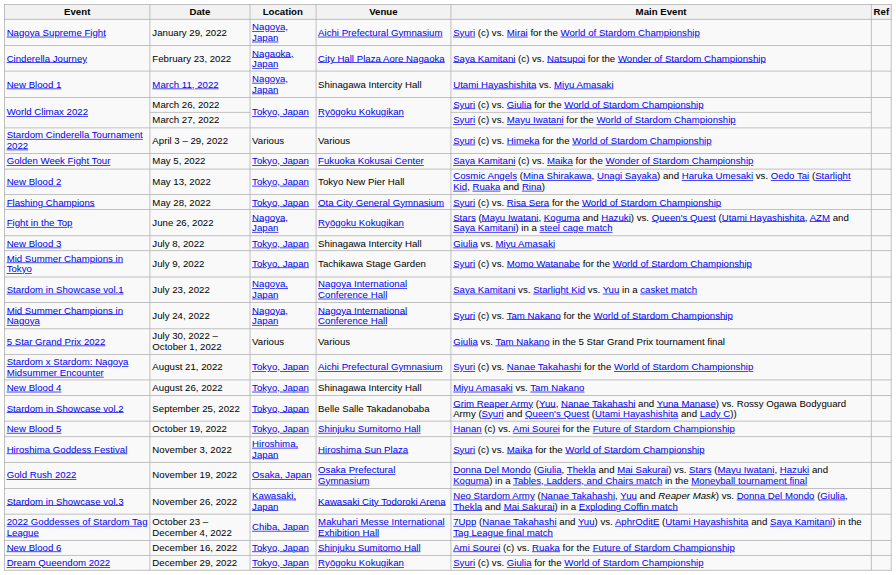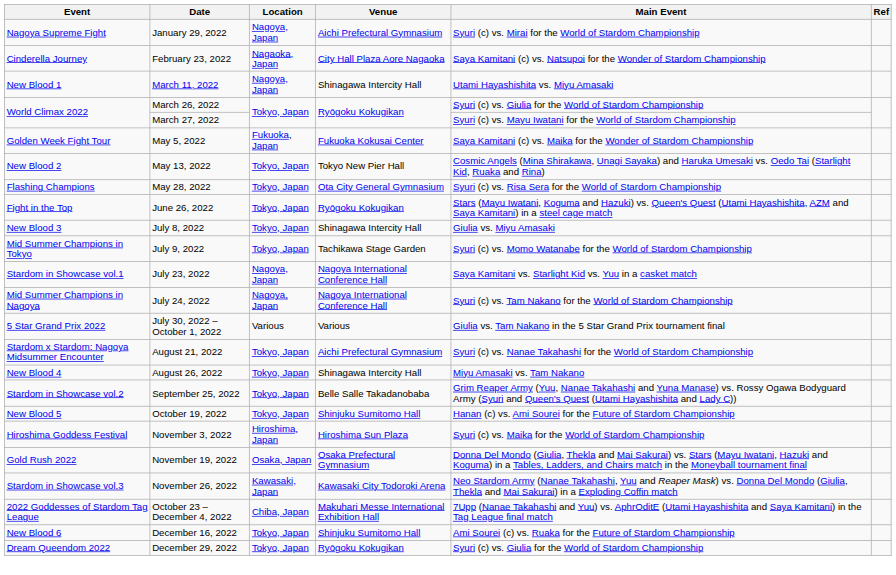- row: Stardom Cinderella Tournament 2022 | April 3 – 29, 2022 | Various | Various | Syuri (c) vs. Himeka for the World of Stardom Championship
May 5, 2022 | Location: Tokyo, Japan -> Fukuoka, Japan
June 26, 2022 | Location: Nagoya, Japan -> Tokyo, Japan
